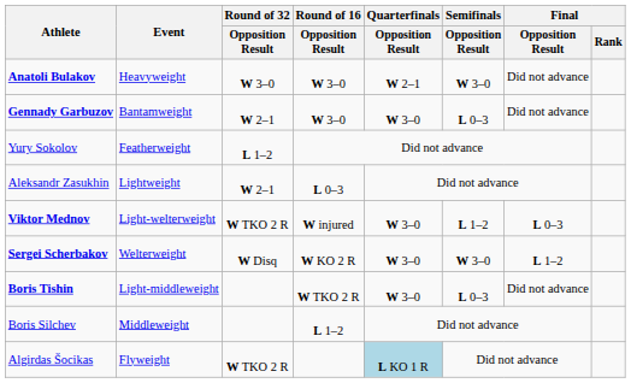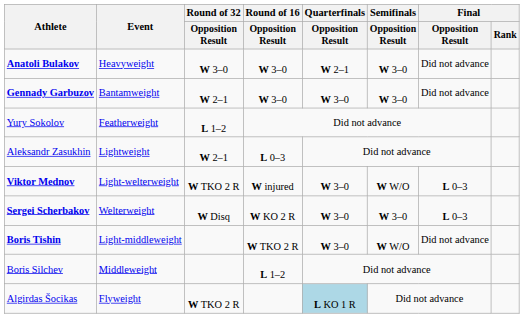Gennady Garbuzov | Semifinals / Opposition Result: L 0–3 -> W 3–0
Viktor Mednov | Semifinals / Opposition Result: L 1–2 -> W W/O
Sergei Scherbakov | Final / Opposition Result: L 1–2 -> L 0–3
Boris Tishin | Semifinals / Opposition Result: L 0–3 -> W W/O
